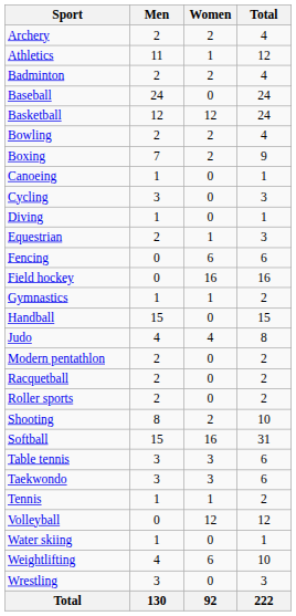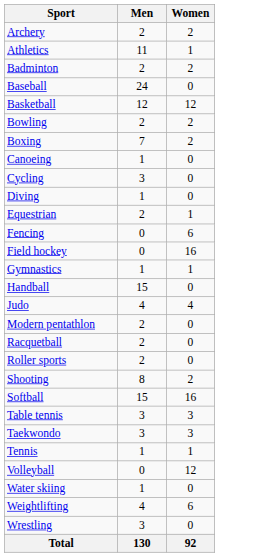- column: Total | 4 | 12 | 4 | 24 | 24 | 4 | 9 | 1 | 3 | 1 | 3 | 6 | 16 | 2 | 15 | 8 | 2 | 2 | 2 | 10 | 31 | 6 | 6 | 2 | 12 | 1 | 10 | 3 | 222
